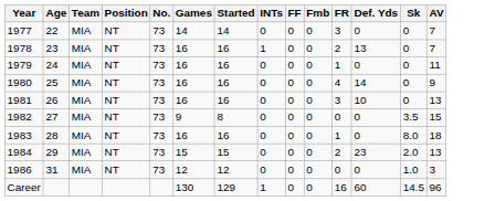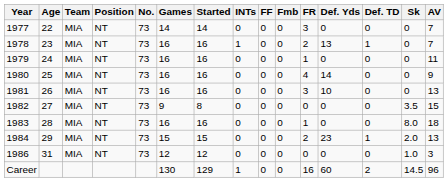+ column: Def. TD | 0 | 1 | 0 | 0 | 0 | 0 | 0 | 1 | 0 | 2
